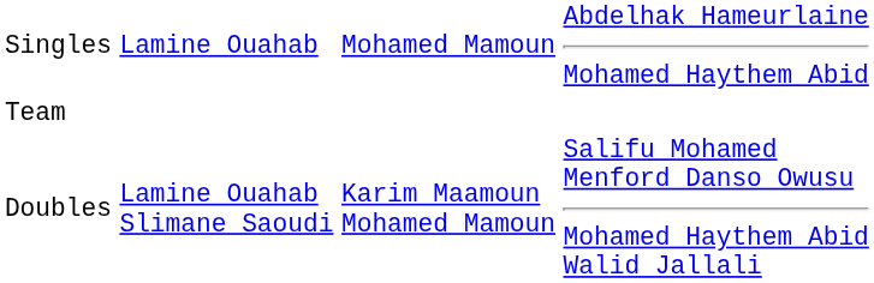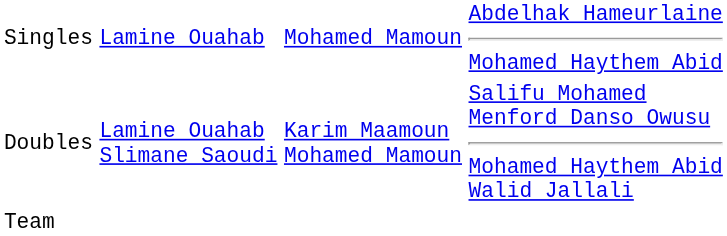rows swapped: Doubles <-> Team
